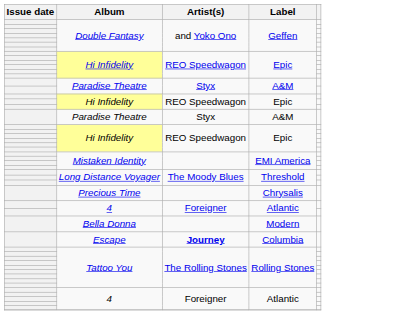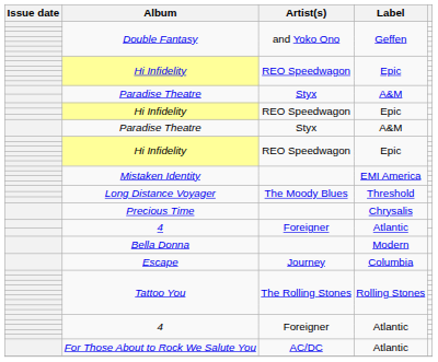Escape | Artist(s): bold -> normal
+ row: For Those About to Rock We Salute You | AC/DC | Atlantic
